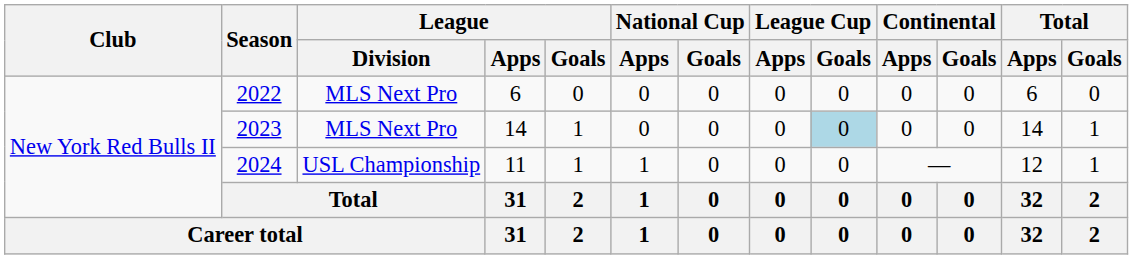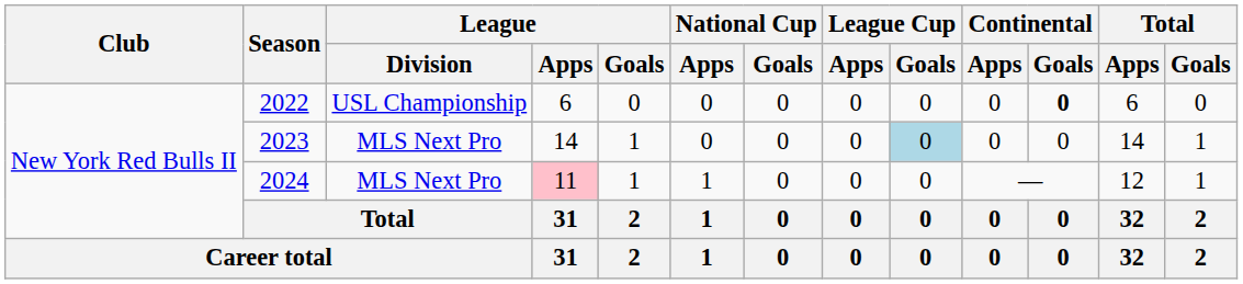2022 | League / Division: MLS Next Pro -> USL Championship
2022 | Continental / Goals: normal -> bold
2024 | League / Division: USL Championship -> MLS Next Pro
2024 | League / Apps: no background -> pink background
